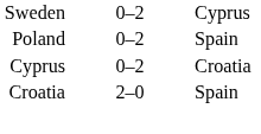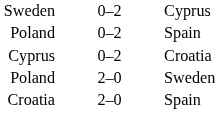+ row: Poland | 2–0 | Sweden
